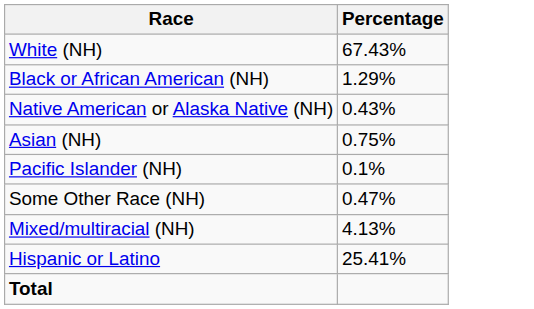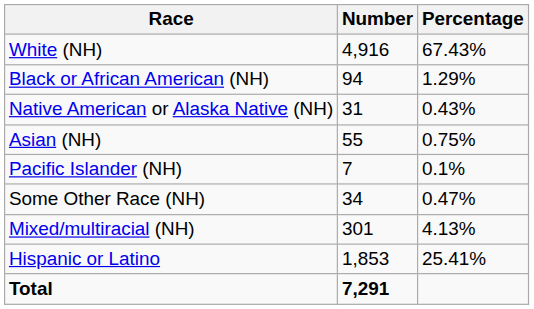+ column: Number | 4,916 | 94 | 31 | 55 | 7 | 34 | 301 | 1,853 | 7,291
